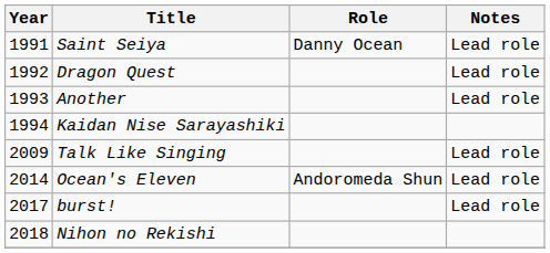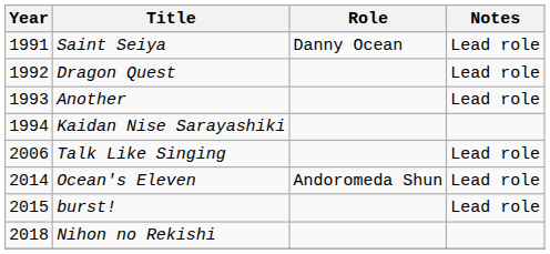Talk Like Singing | Year: 2009 -> 2006
burst! | Year: 2017 -> 2015
